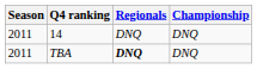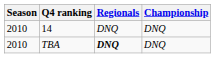14 | Season: 2011 -> 2010
TBA | Season: 2011 -> 2010
